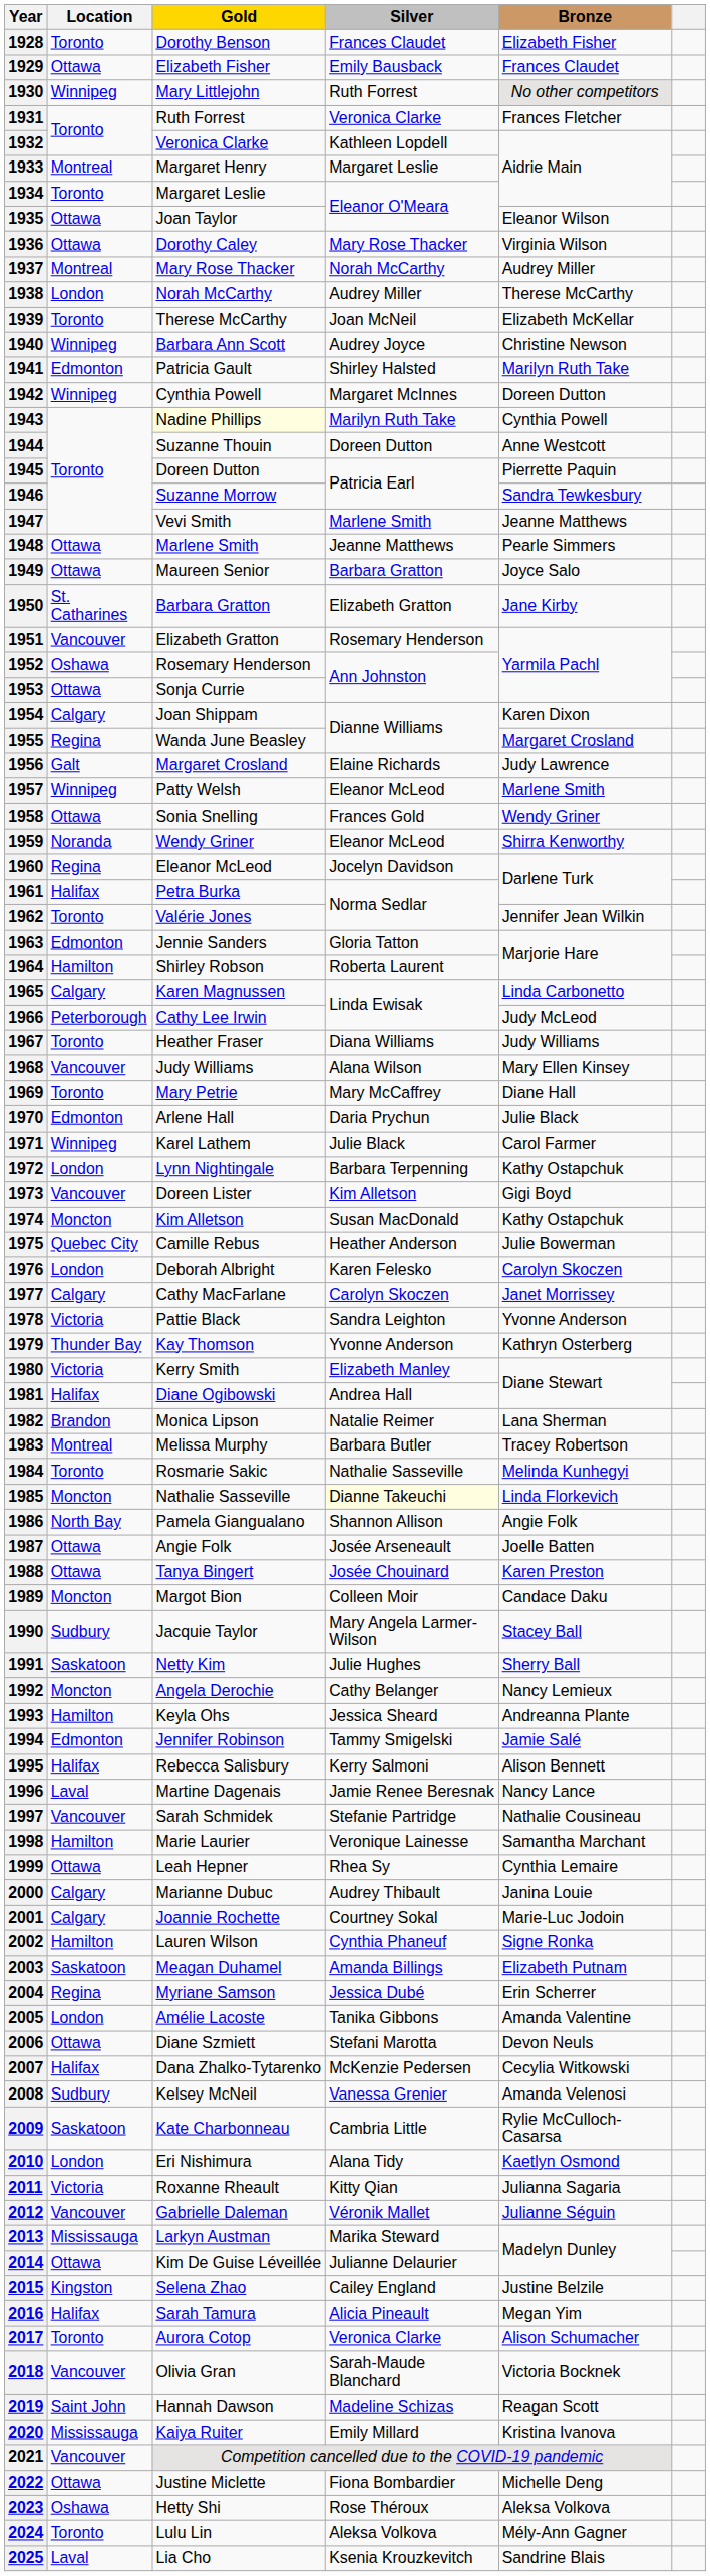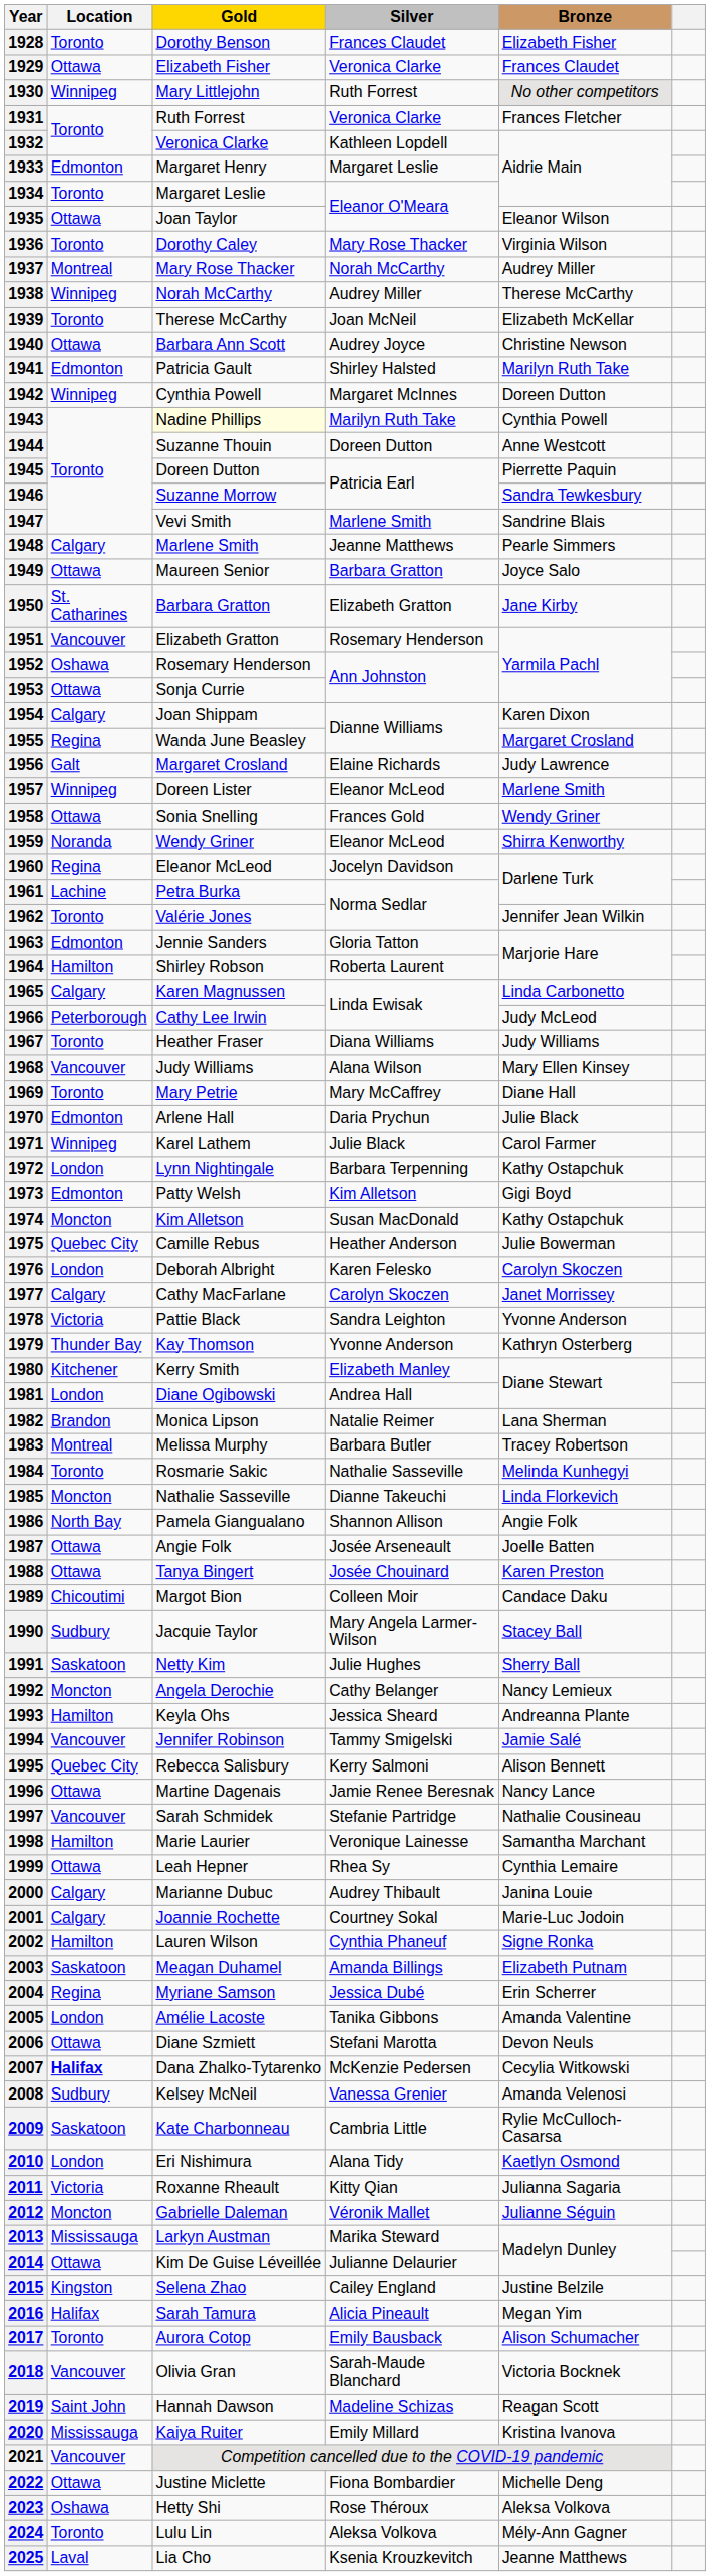1929 | Silver: Emily Bausback -> Veronica Clarke
1933 | Location: Montreal -> Edmonton
1936 | Location: Ottawa -> Toronto
1938 | Location: London -> Winnipeg
1940 | Location: Winnipeg -> Ottawa
1947 | Bronze: Jeanne Matthews -> Sandrine Blais
1948 | Location: Ottawa -> Calgary
1957 | Gold: Patty Welsh -> Doreen Lister
1961 | Location: Halifax -> Lachine
1973 | Location: Vancouver -> Edmonton
1973 | Gold: Doreen Lister -> Patty Welsh
1980 | Location: Victoria -> Kitchener
1981 | Location: Halifax -> London
1985 | Silver: lightyellow background -> no background
1989 | Location: Moncton -> Chicoutimi
1994 | Location: Edmonton -> Vancouver
1995 | Location: Halifax -> Quebec City
1996 | Location: Laval -> Ottawa
2007 | Location: normal -> bold
2012 | Location: Vancouver -> Moncton
2017 | Silver: Veronica Clarke -> Emily Bausback
2025 | Bronze: Sandrine Blais -> Jeanne Matthews
